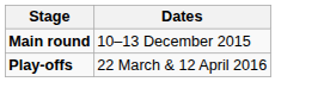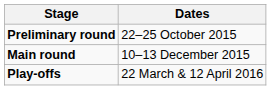+ row: Preliminary round | 22–25 October 2015
